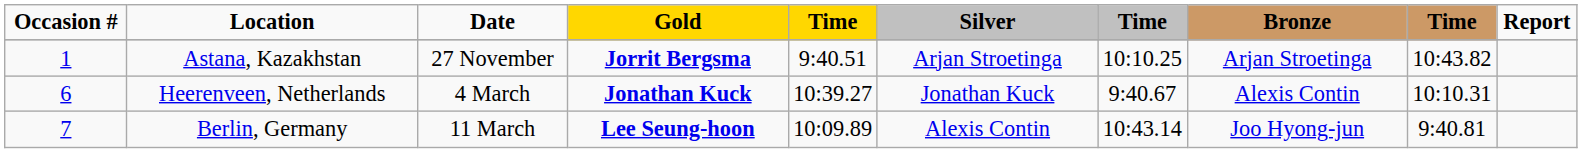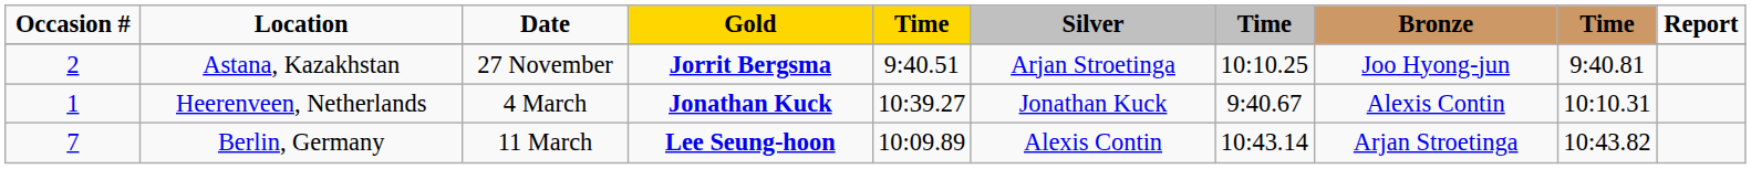Astana, Kazakhstan | Occasion #: 1 -> 2
Astana, Kazakhstan | Bronze: Arjan Stroetinga -> Joo Hyong-jun
Astana, Kazakhstan | column 9: 10:43.82 -> 9:40.81
Heerenveen, Netherlands | Occasion #: 6 -> 1
Berlin, Germany | Bronze: Joo Hyong-jun -> Arjan Stroetinga
Berlin, Germany | column 9: 9:40.81 -> 10:43.82
